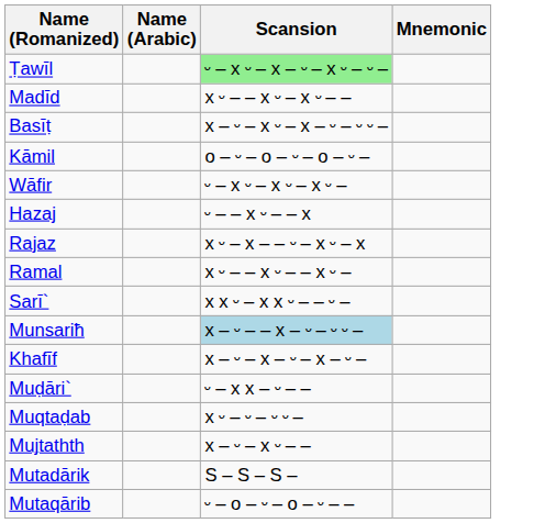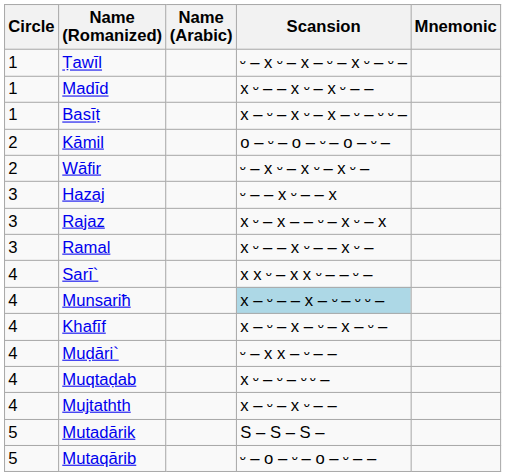+ column: Circle | 1 | 1 | 1 | 2 | 2 | 3 | 3 | 3 | 4 | 4 | 4 | 4 | 4 | 4 | 5 | 5
Ṭawīl | Scansion: lightgreen background -> no background
